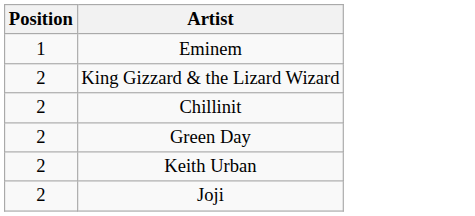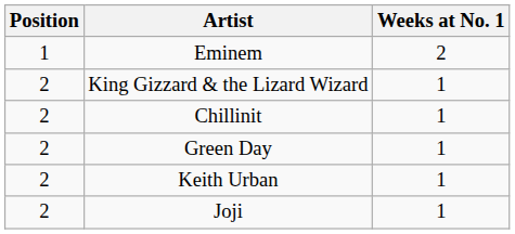+ column: Weeks at No. 1 | 2 | 1 | 1 | 1 | 1 | 1
